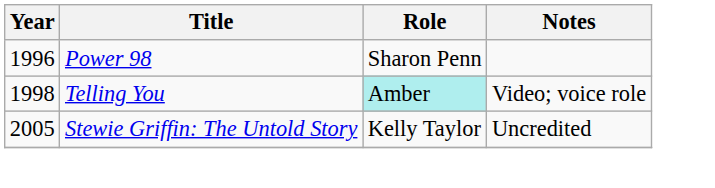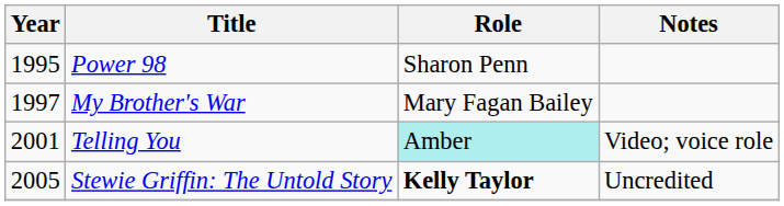Power 98 | Year: 1996 -> 1995
+ row: 1997 | My Brother's War | Mary Fagan Bailey
Telling You | Year: 1998 -> 2001
Stewie Griffin: The Untold Story | Role: normal -> bold
